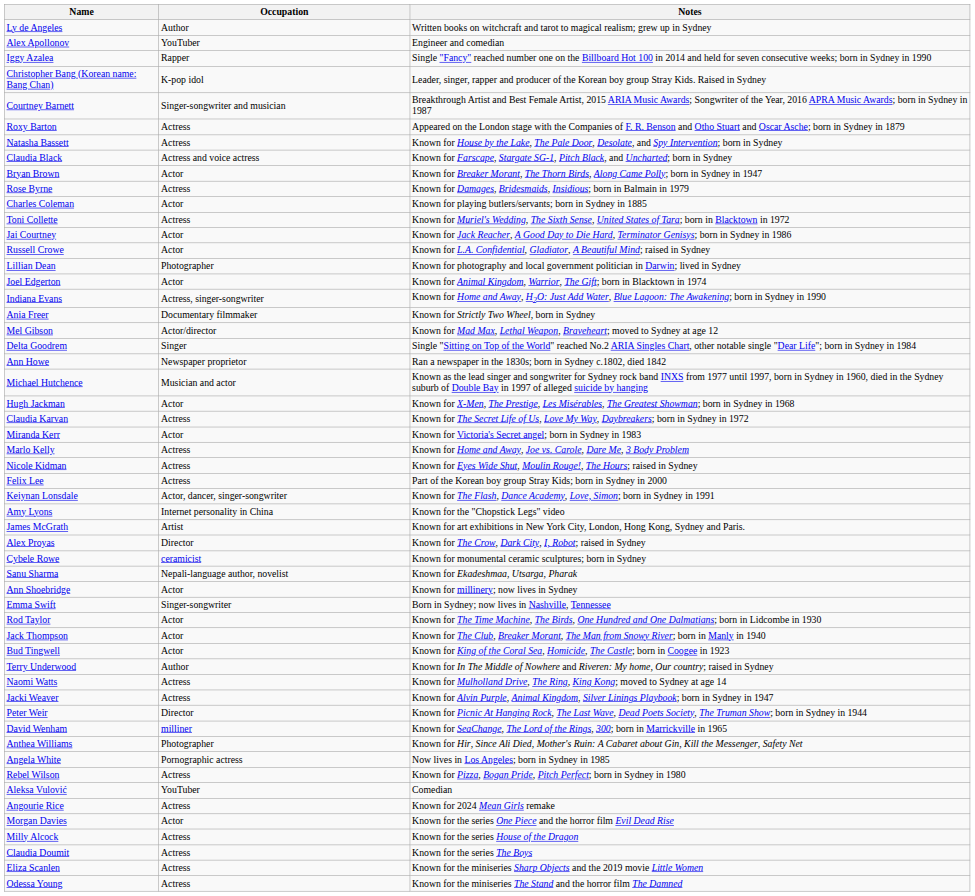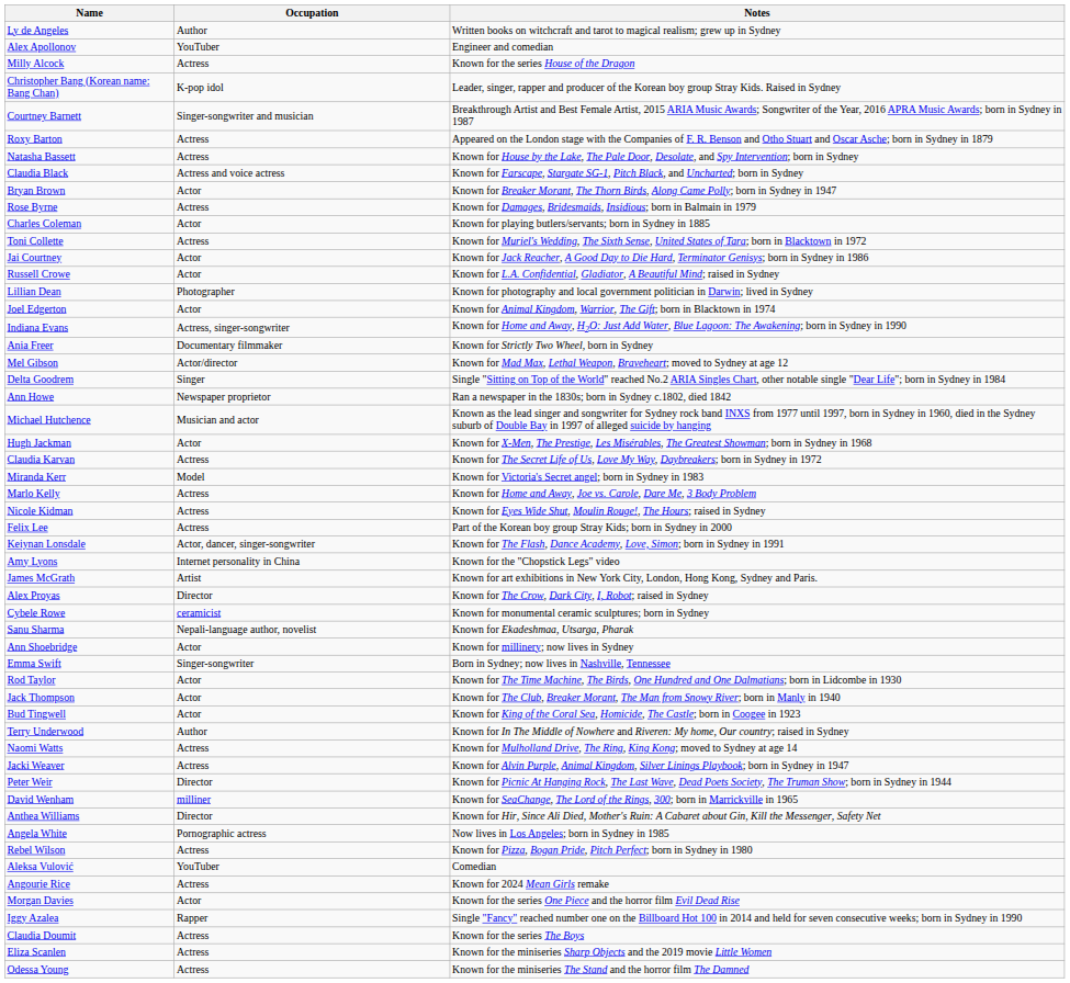rows swapped: Iggy Azalea <-> Milly Alcock
Miranda Kerr | Occupation: Actor -> Model
Anthea Williams | Occupation: Photographer -> Director
